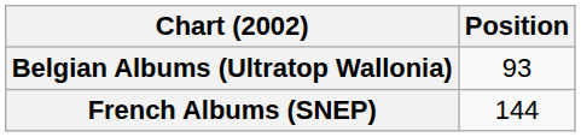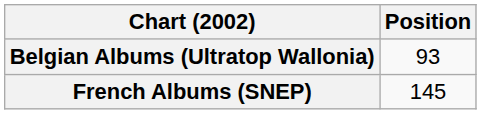French Albums (SNEP) | Position: 144 -> 145
